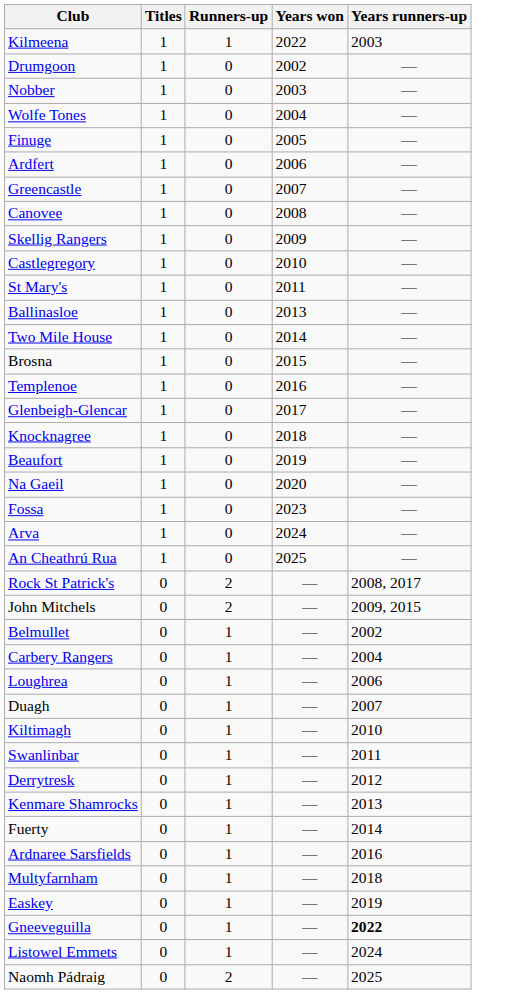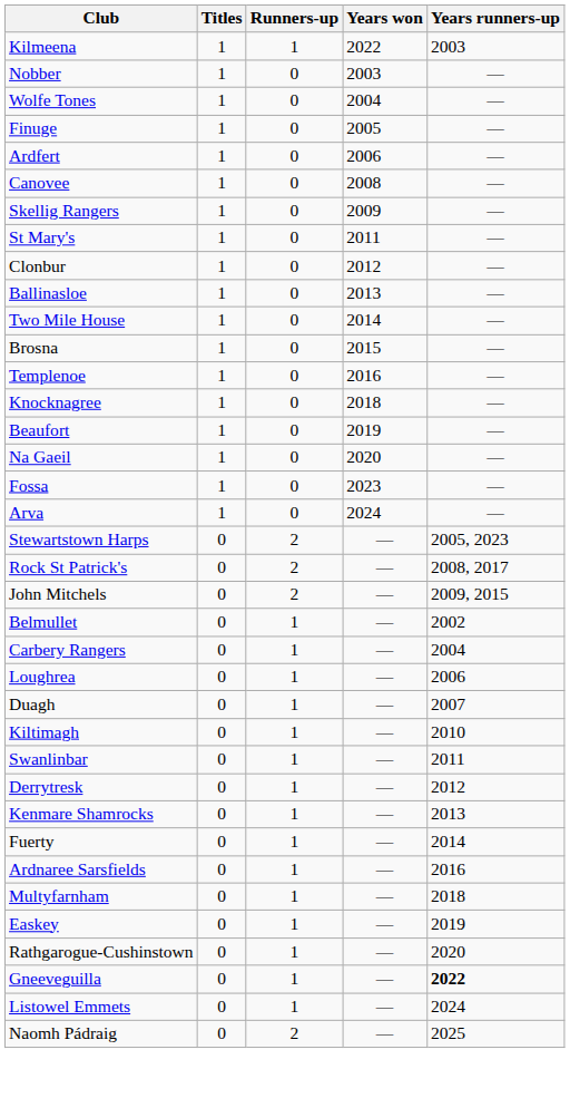- row: Drumgoon | 1 | 0 | 2002 | —
- row: Greencastle | 1 | 0 | 2007 | —
- row: Castlegregory | 1 | 0 | 2010 | —
+ row: Clonbur | 1 | 0 | 2012 | —
- row: Glenbeigh-Glencar | 1 | 0 | 2017 | —
- row: An Cheathrú Rua | 1 | 0 | 2025 | —
+ row: Stewartstown Harps | 0 | 2 | — | 2005, 2023
+ row: Rathgarogue-Cushinstown | 0 | 1 | — | 2020
